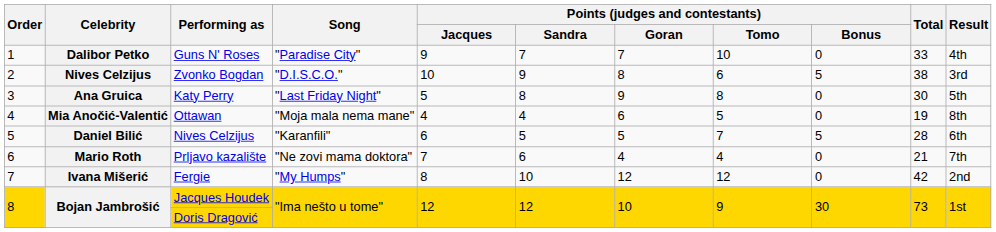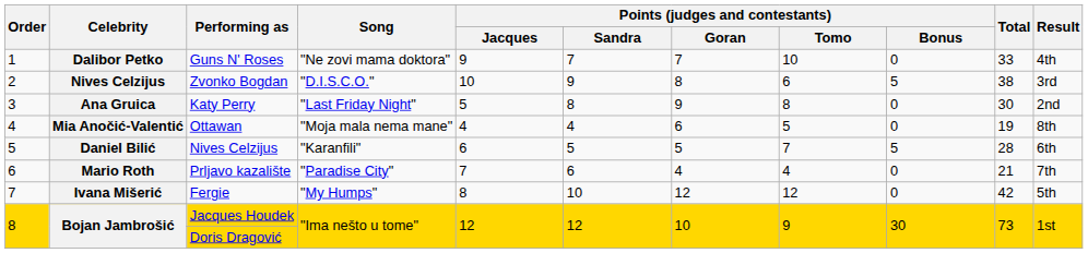Guns N' Roses | Song: "Paradise City" -> "Ne zovi mama doktora"
Katy Perry | Result: 5th -> 2nd
Prljavo kazalište | Song: "Ne zovi mama doktora" -> "Paradise City"
Fergie | Result: 2nd -> 5th
